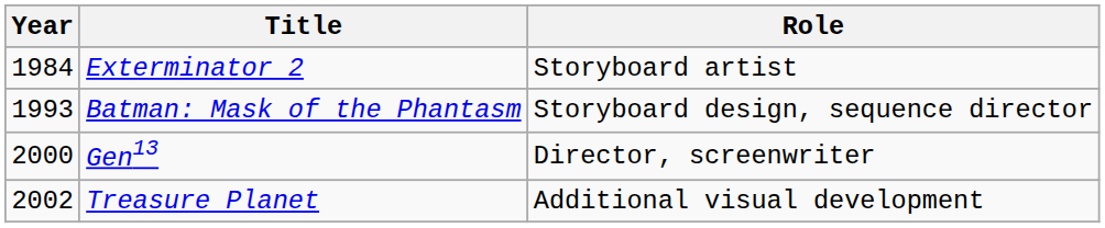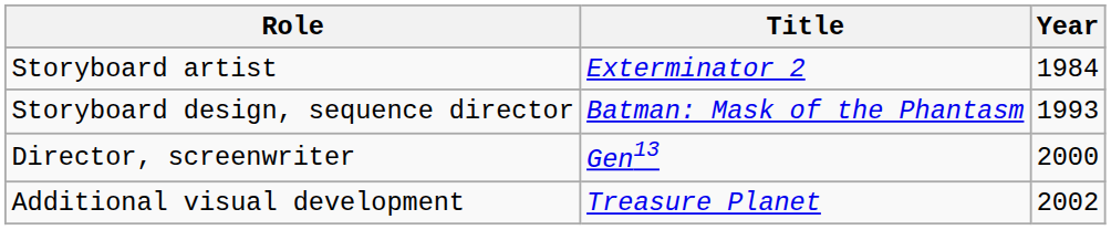columns swapped: Year <-> Role
